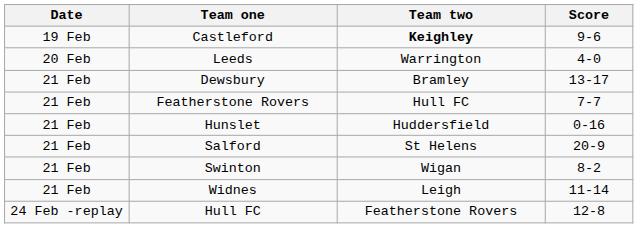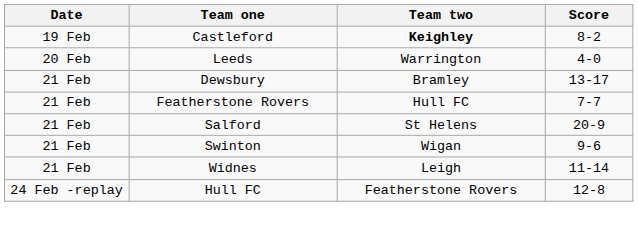Castleford | Score: 9-6 -> 8-2
- row: 21 Feb | Hunslet | Huddersfield | 0-16
Swinton | Score: 8-2 -> 9-6
